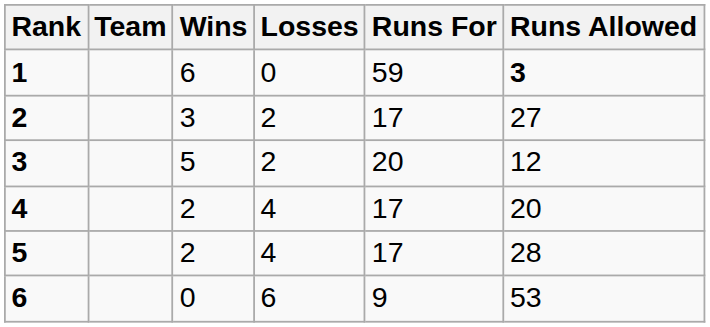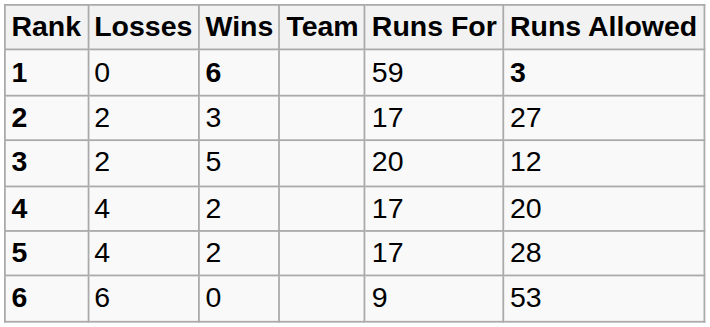columns swapped: Team <-> Losses
1 | Wins: normal -> bold
